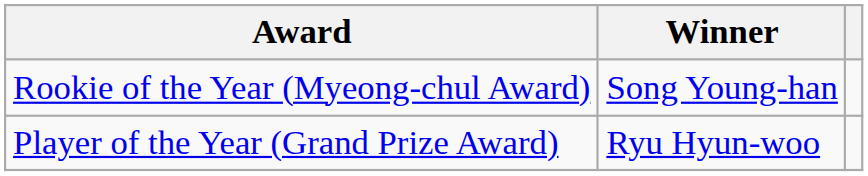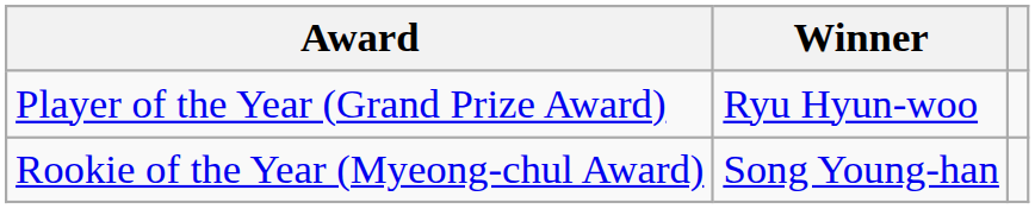rows swapped: Player of the Year (Grand Prize Award) <-> Rookie of the Year (Myeong-chul Award)
